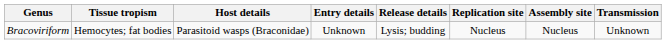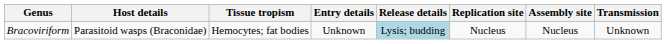columns swapped: Host details <-> Tissue tropism
Bracoviriform | Release details: no background -> lightblue background
